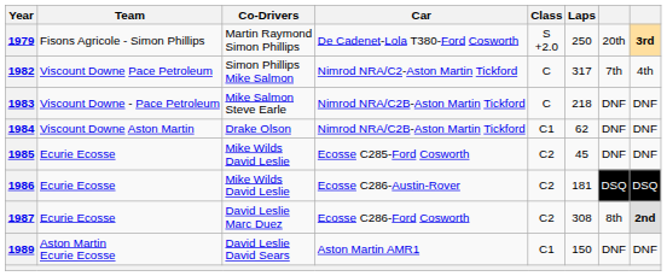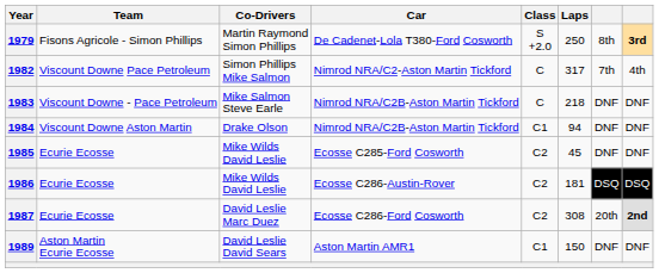1979 | column 7: 20th -> 8th
1984 | Laps: 62 -> 94
1987 | column 7: 8th -> 20th
